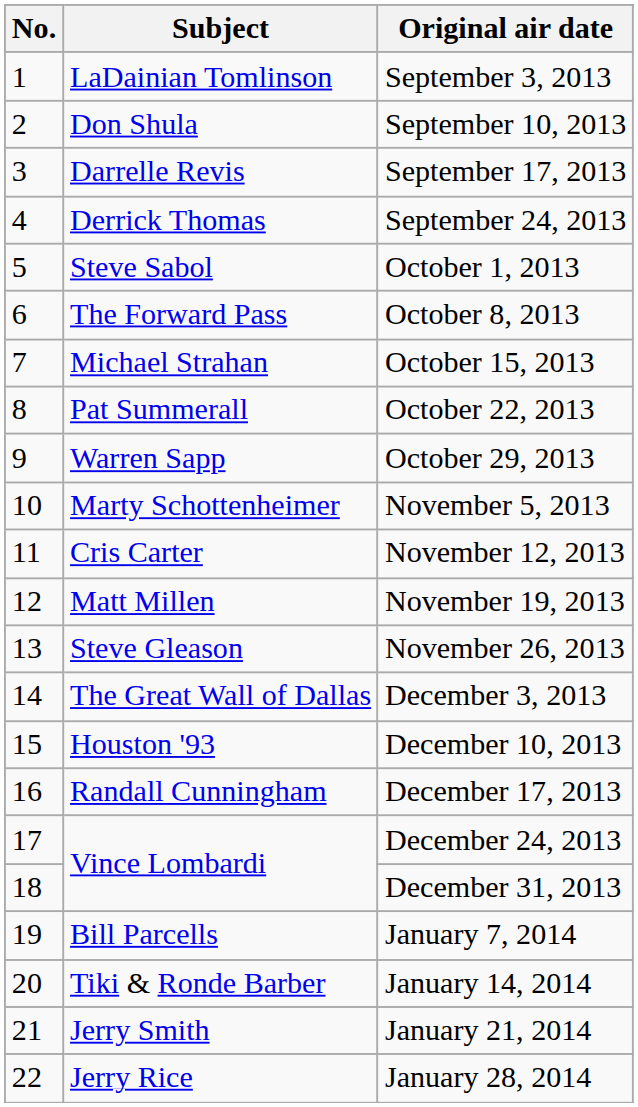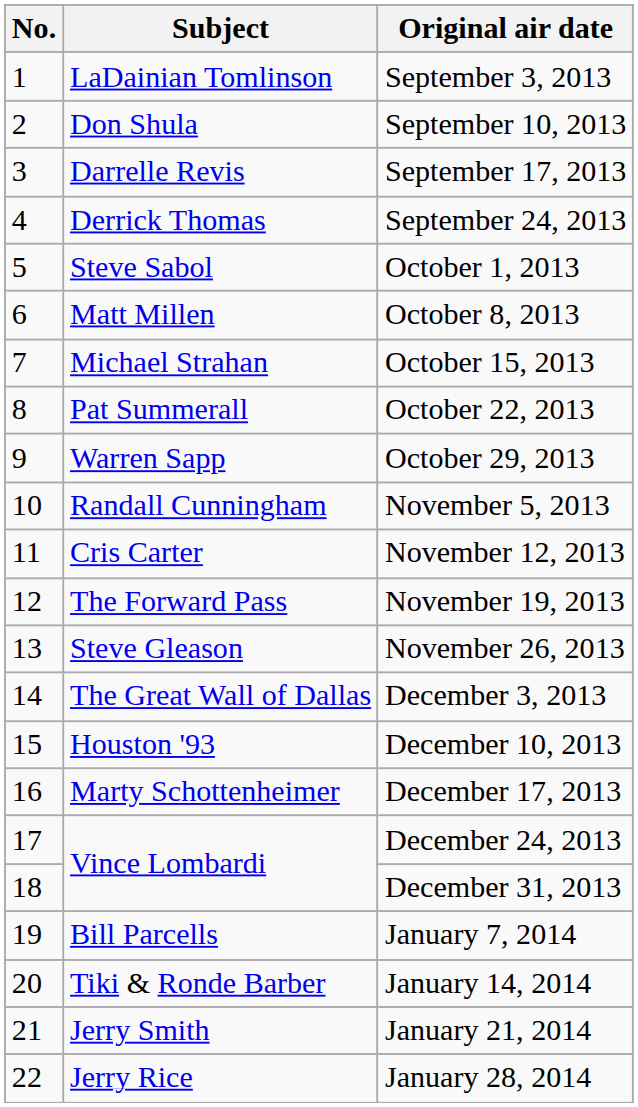October 8, 2013 | Subject: The Forward Pass -> Matt Millen
November 5, 2013 | Subject: Marty Schottenheimer -> Randall Cunningham
November 19, 2013 | Subject: Matt Millen -> The Forward Pass
December 17, 2013 | Subject: Randall Cunningham -> Marty Schottenheimer
